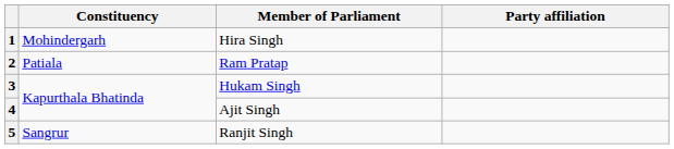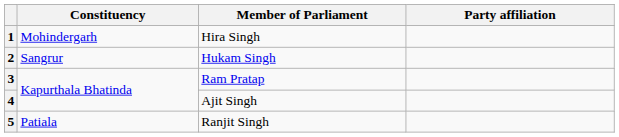2 | Constituency: Patiala -> Sangrur
2 | Member of Parliament: Ram Pratap -> Hukam Singh
3 | Member of Parliament: Hukam Singh -> Ram Pratap
5 | Constituency: Sangrur -> Patiala
